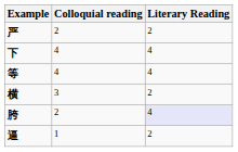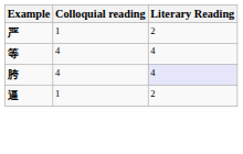严 | Colloquial reading: 2 -> 1
- row: 下 | 4 | 4
- row: 横 | 3 | 2
胯 | Colloquial reading: 2 -> 4
